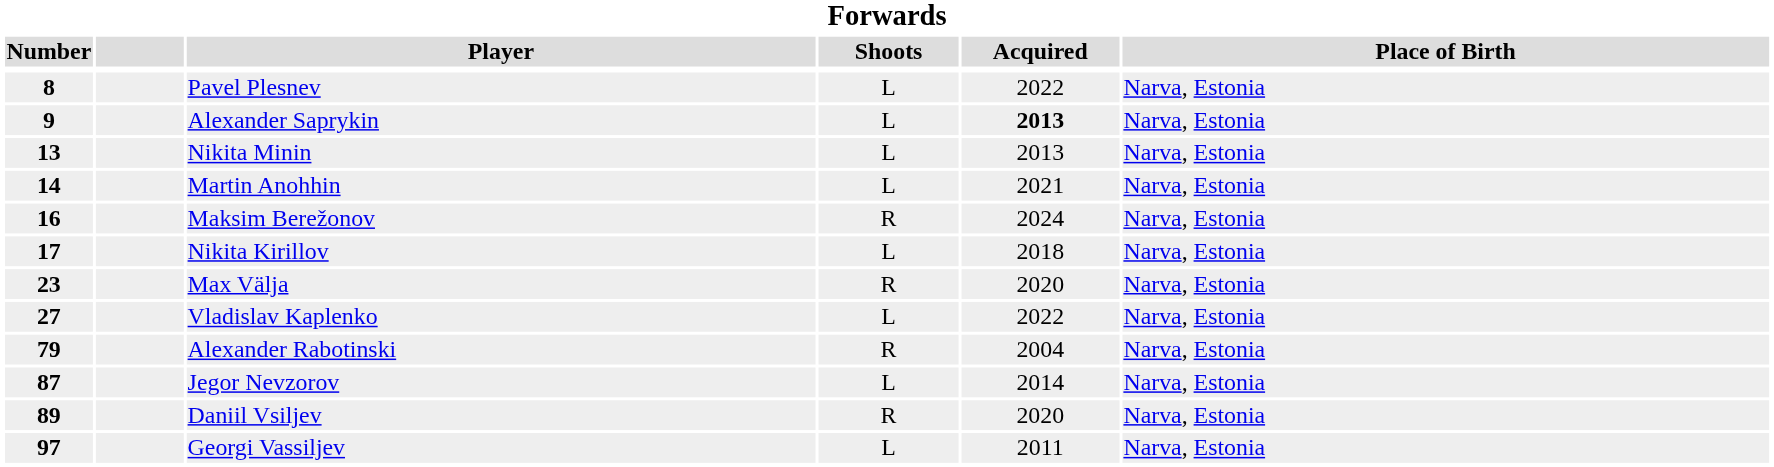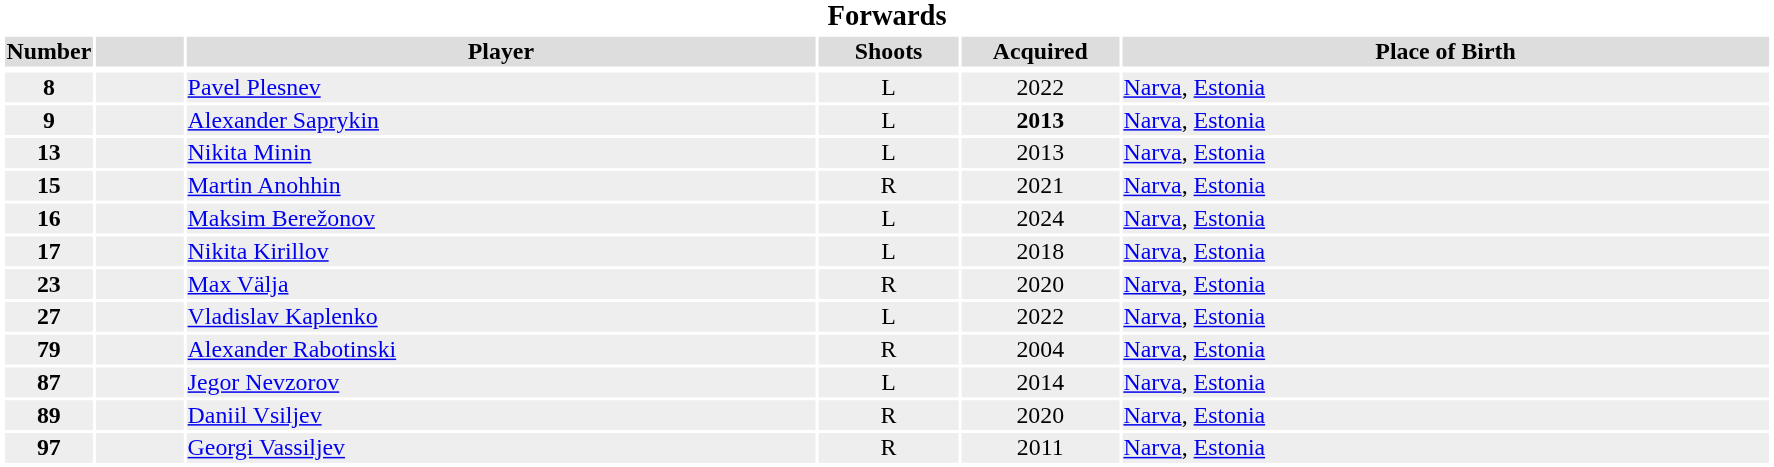Martin Anohhin | Number: 14 -> 15
Martin Anohhin | Shoots: L -> R
Maksim Berežonov | Shoots: R -> L
Georgi Vassiljev | Shoots: L -> R
